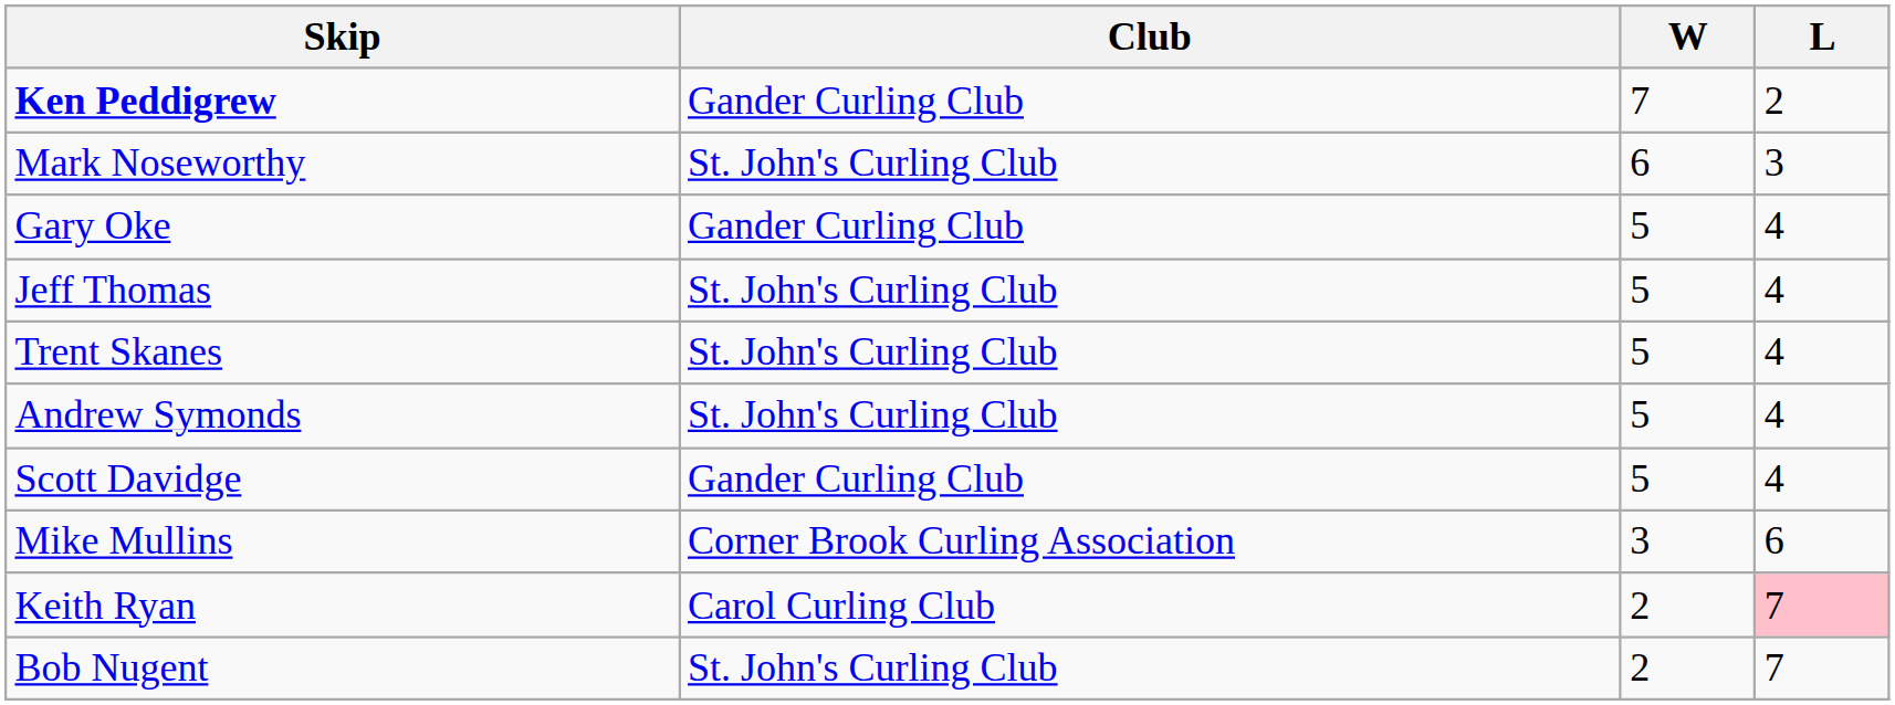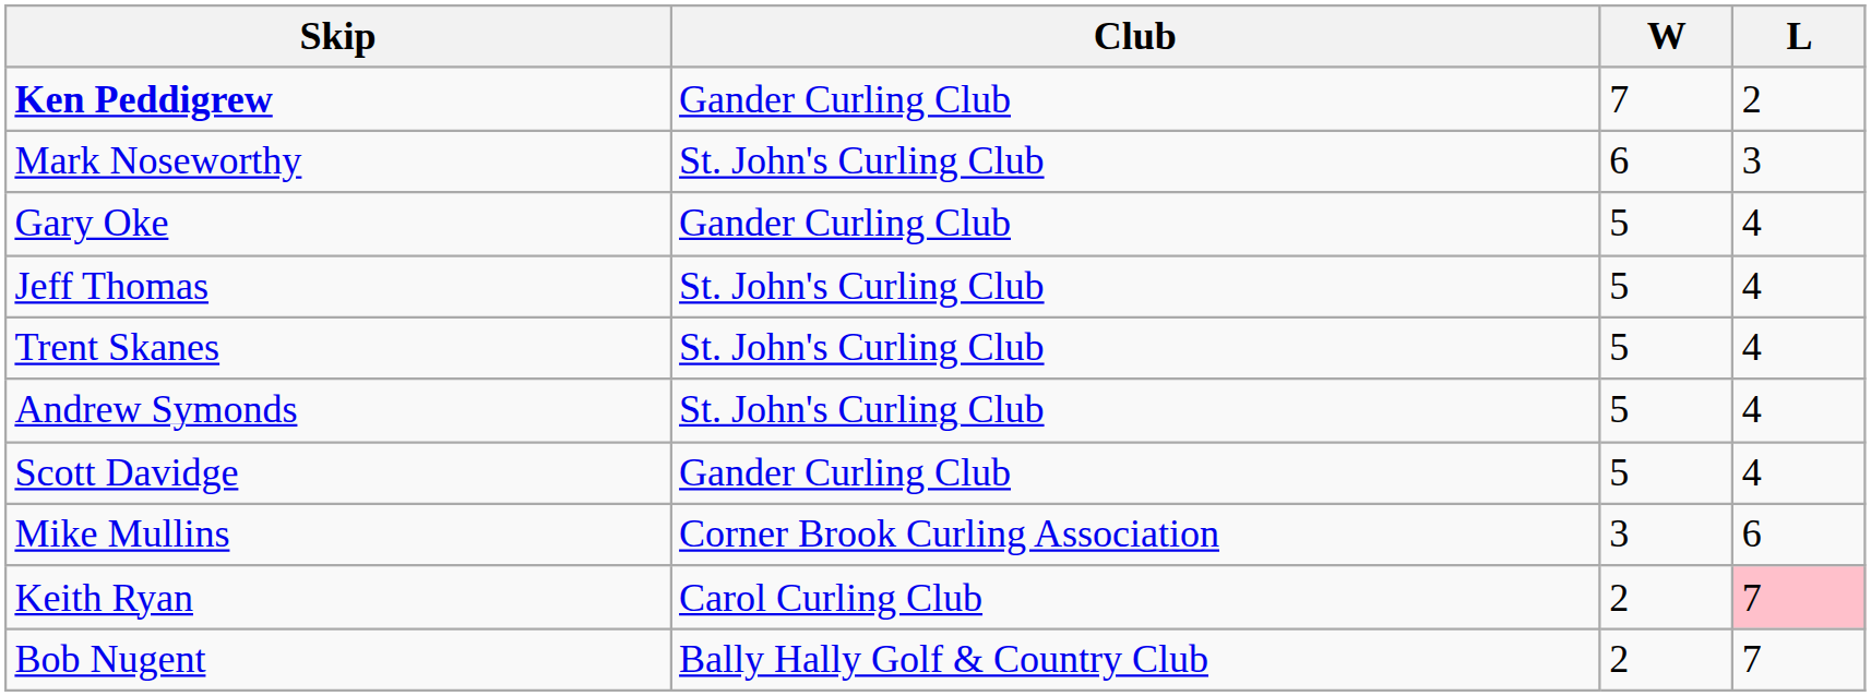Bob Nugent | Club: St. John's Curling Club -> Bally Hally Golf & Country Club
